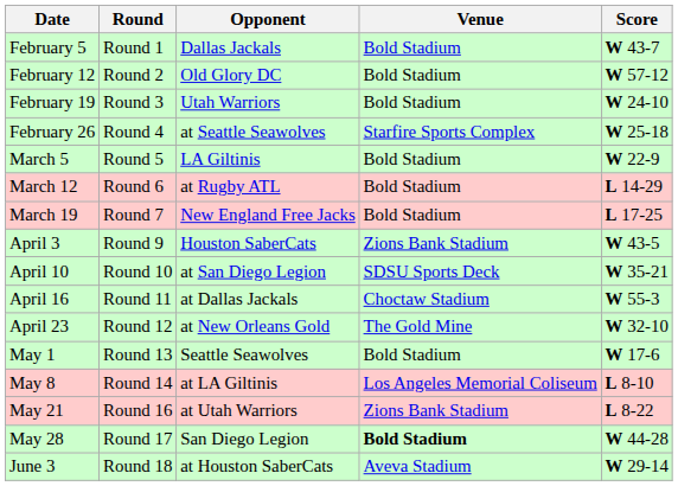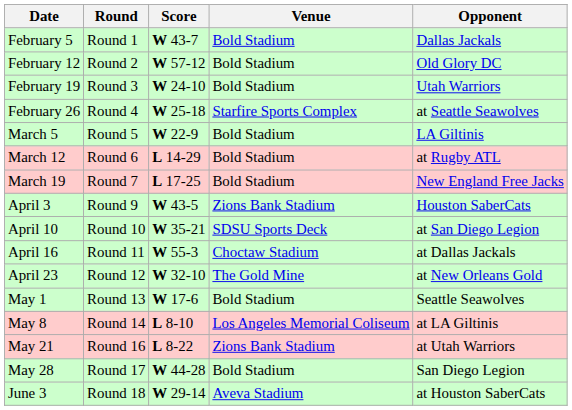columns swapped: Opponent <-> Score
May 28 | Venue: bold -> normal
